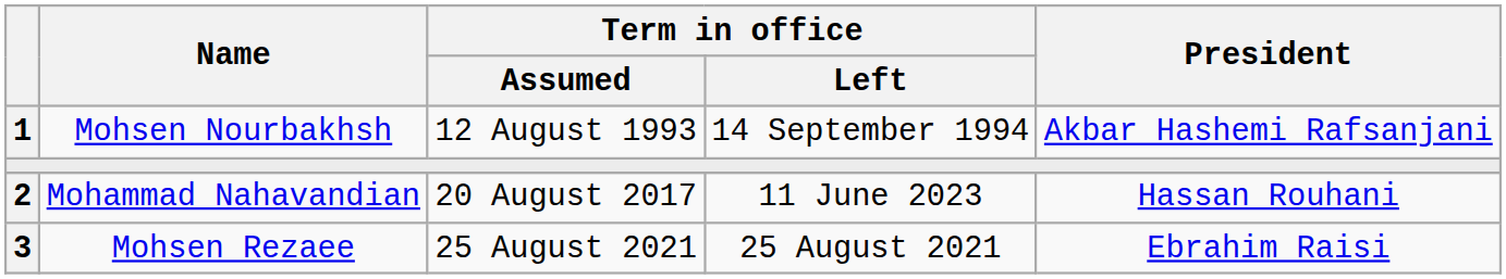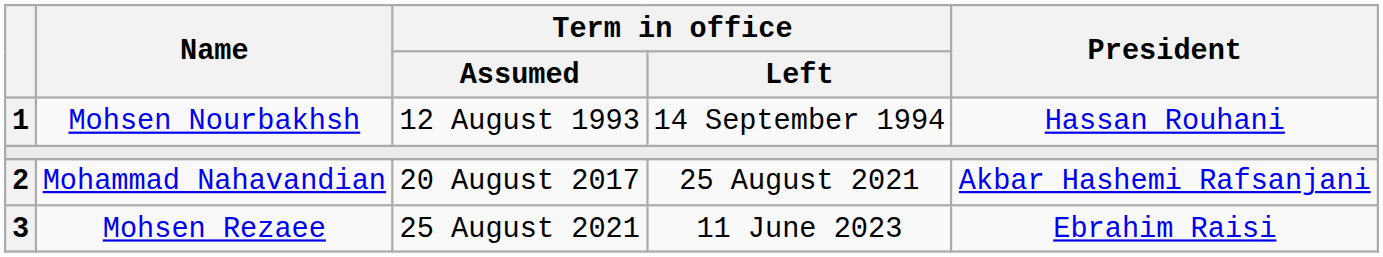Mohsen Nourbakhsh | President: Akbar Hashemi Rafsanjani -> Hassan Rouhani
Mohammad Nahavandian | Term in office / Left: 11 June 2023 -> 25 August 2021
Mohammad Nahavandian | President: Hassan Rouhani -> Akbar Hashemi Rafsanjani
Mohsen Rezaee | Term in office / Left: 25 August 2021 -> 11 June 2023
